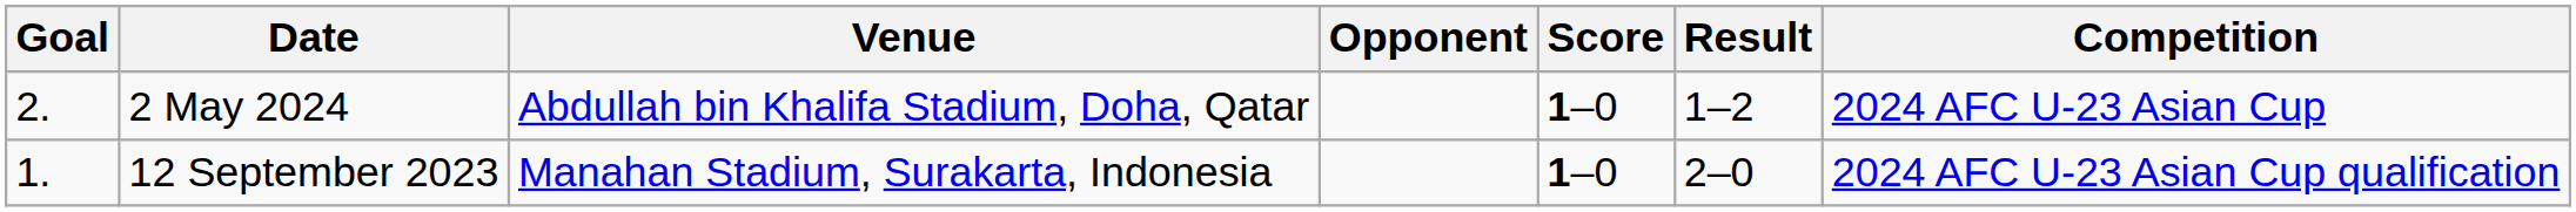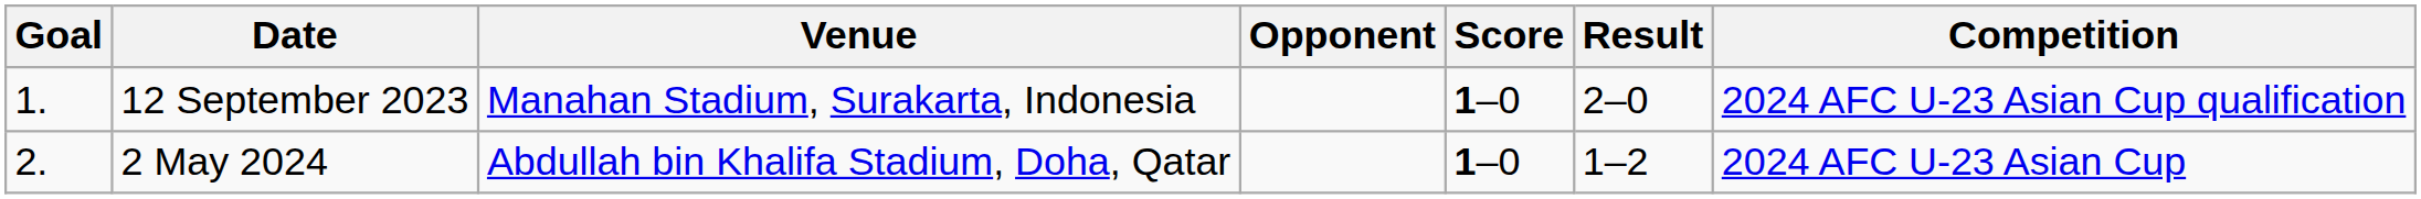rows swapped: 12 September 2023 <-> 2 May 2024
